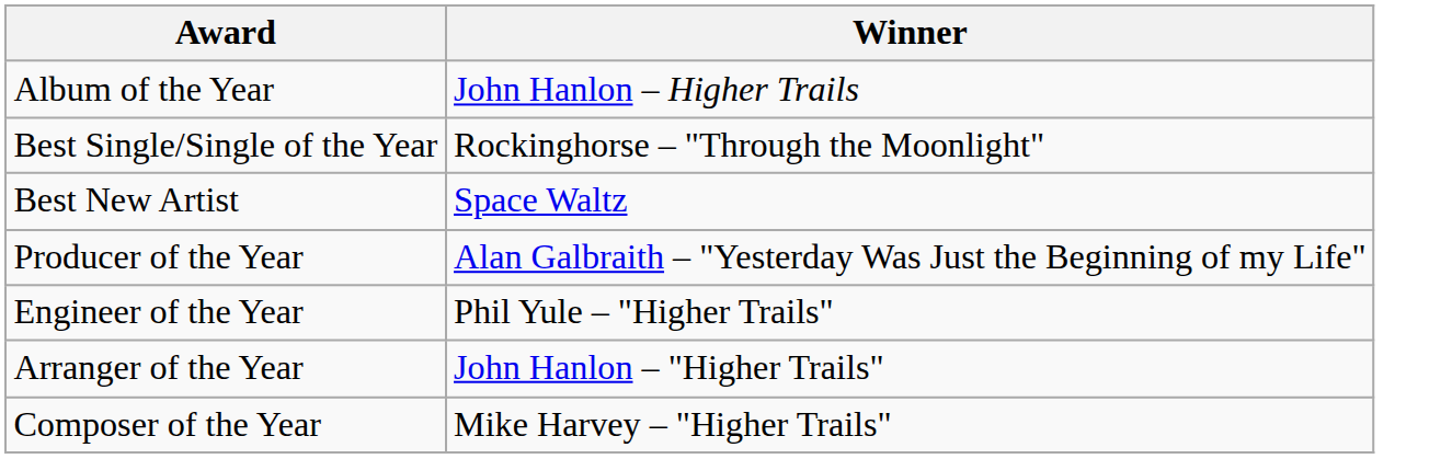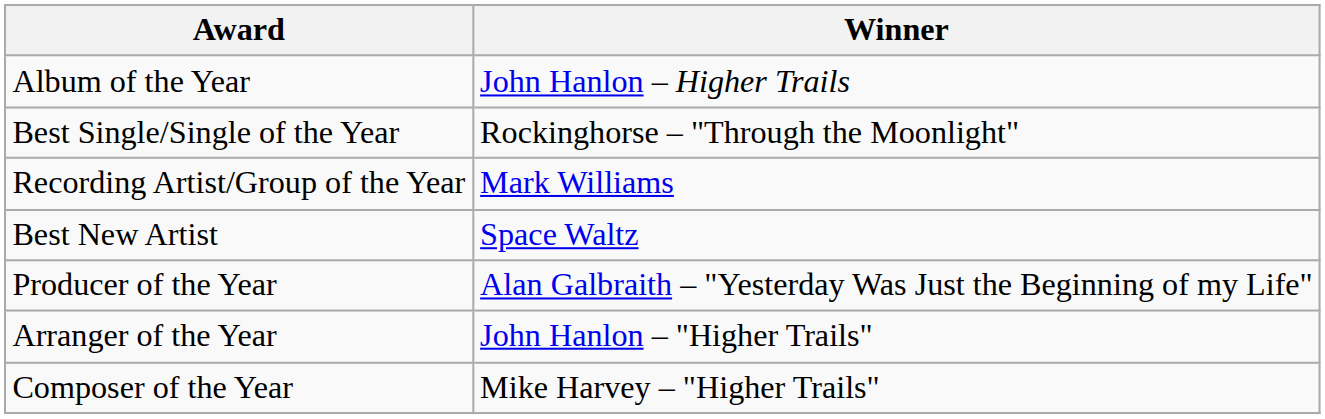+ row: Recording Artist/Group of the Year | Mark Williams
- row: Engineer of the Year | Phil Yule – "Higher Trails"
